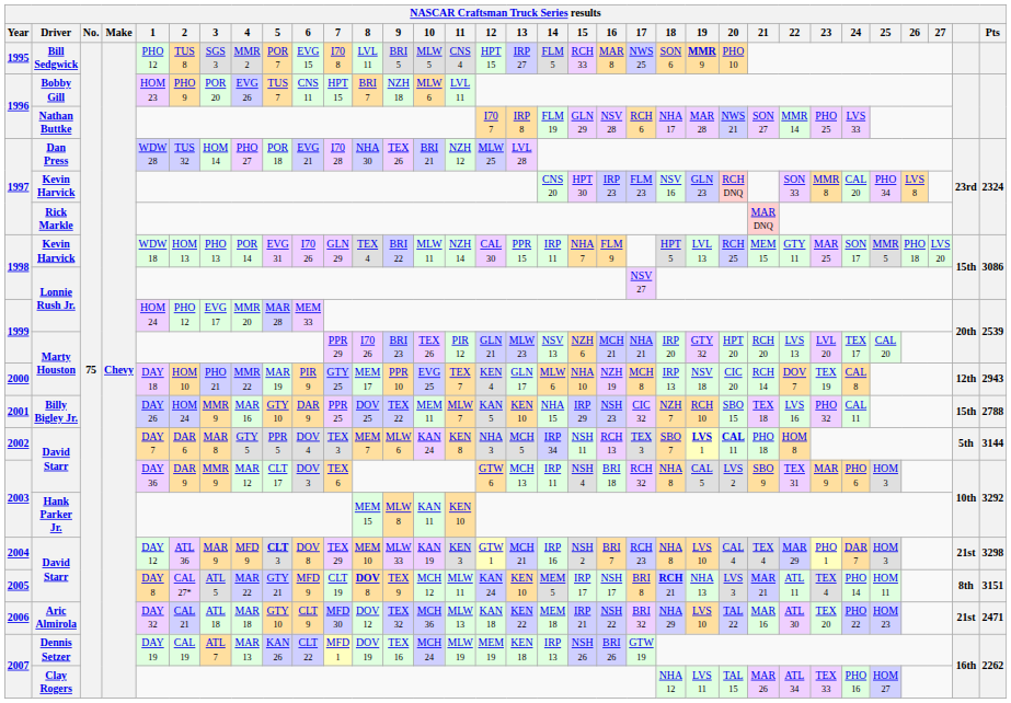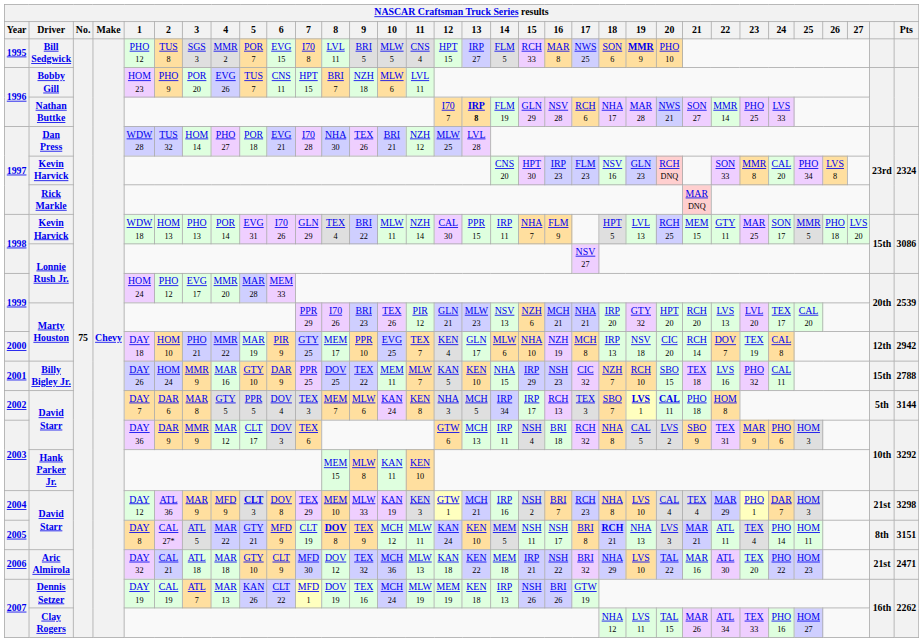Nathan Buttke | 13: normal -> bold
2000 / Marty Houston | Pts: 2943 -> 2942
2002 / David Starr | 15: NSH 11 -> IRP 17
2005 / David Starr | 15: IRP 17 -> NSH 11
